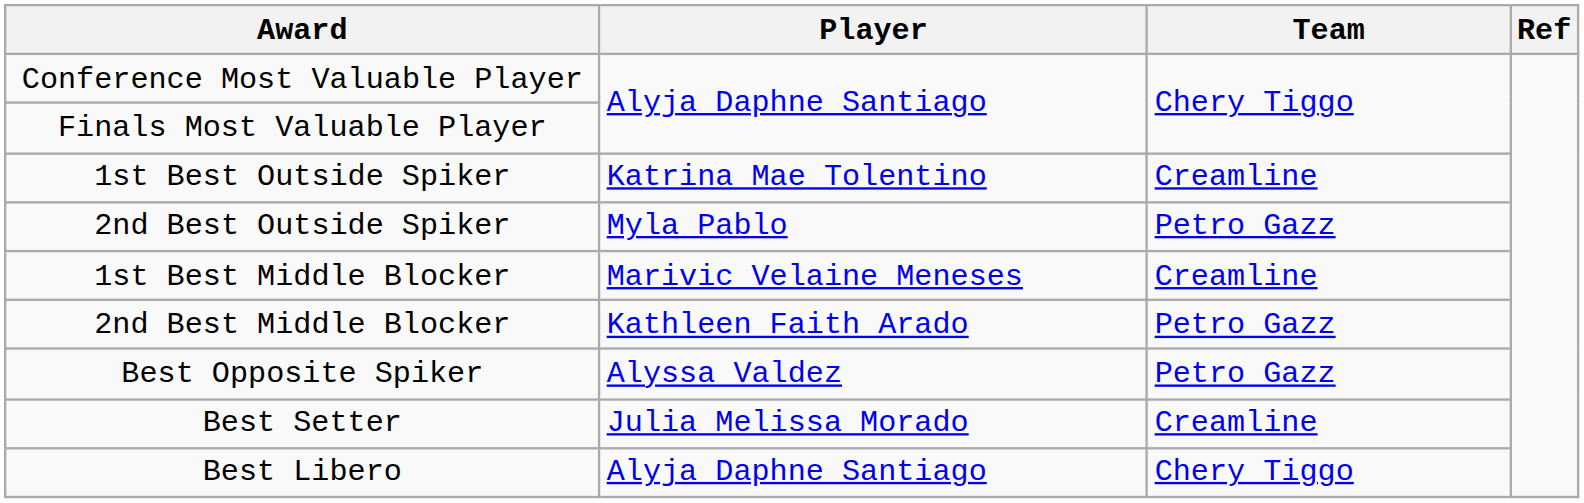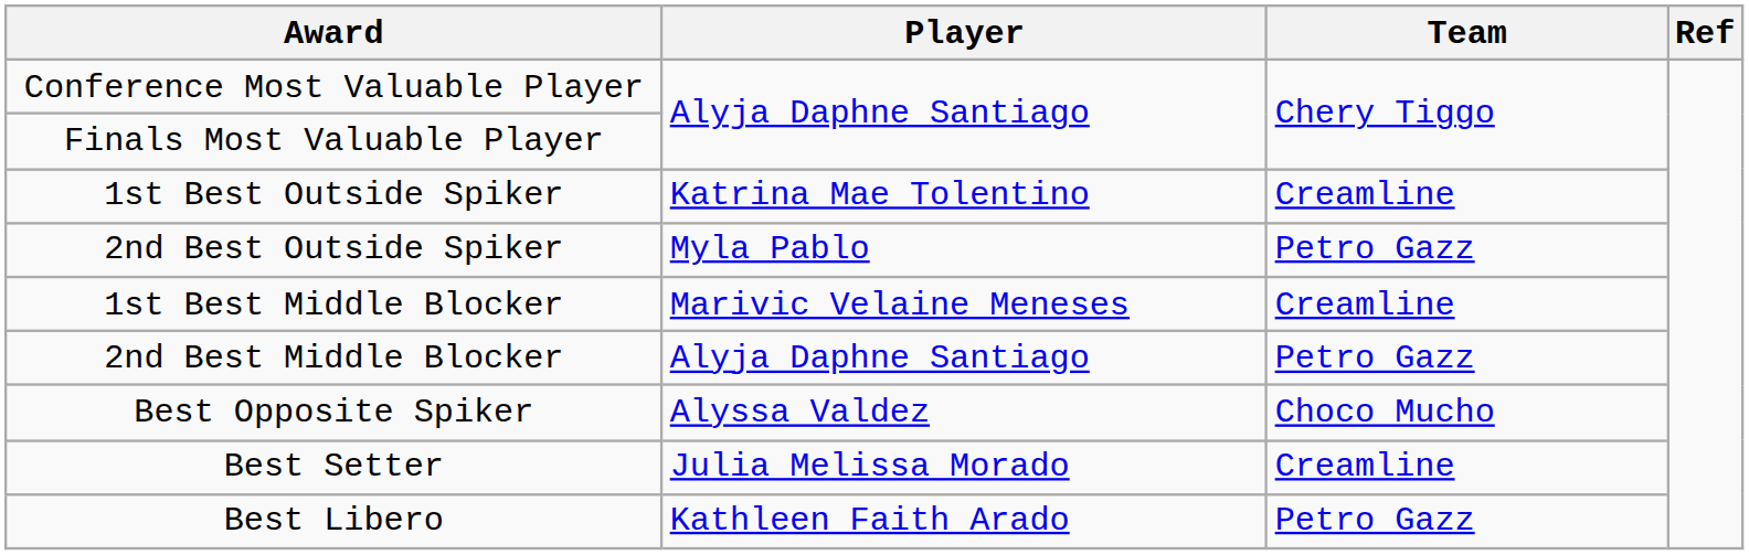2nd Best Middle Blocker | Player: Kathleen Faith Arado -> Alyja Daphne Santiago
Best Opposite Spiker | Team: Petro Gazz -> Choco Mucho
Best Libero | Player: Alyja Daphne Santiago -> Kathleen Faith Arado
Best Libero | Team: Chery Tiggo -> Petro Gazz
